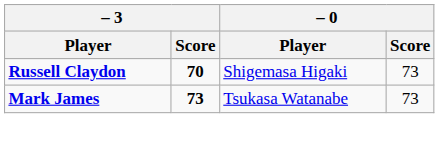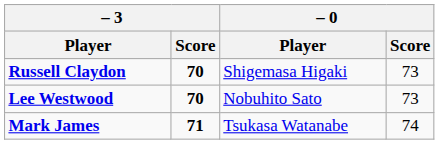+ row: Lee Westwood | 70 | Nobuhito Sato | 73
Mark James | – 3 / Score: 73 -> 71
Mark James | – 0 / Score: 73 -> 74
